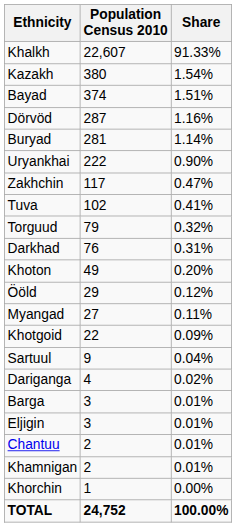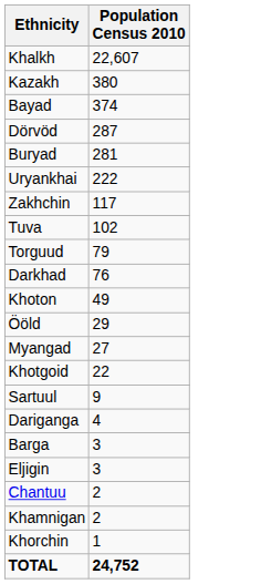- column: Share | 91.33% | 1.54% | 1.51% | 1.16% | 1.14% | 0.90% | 0.47% | 0.41% | 0.32% | 0.31% | 0.20% | 0.12% | 0.11% | 0.09% | 0.04% | 0.02% | 0.01% | 0.01% | 0.01% | 0.01% | 0.00% | 100.00%
